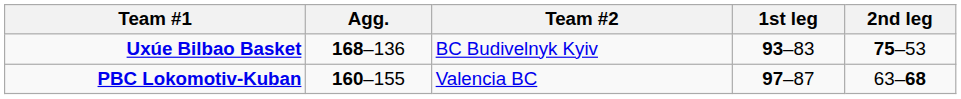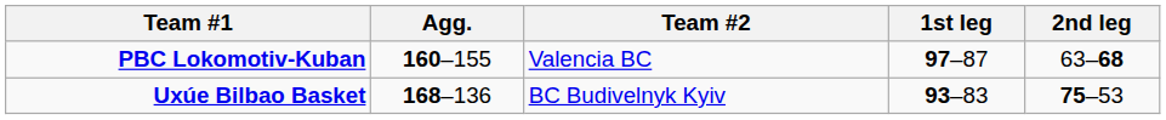rows swapped: Uxúe Bilbao Basket <-> PBC Lokomotiv-Kuban
